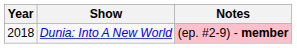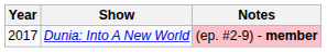Dunia: Into A New World | Year: 2018 -> 2017
